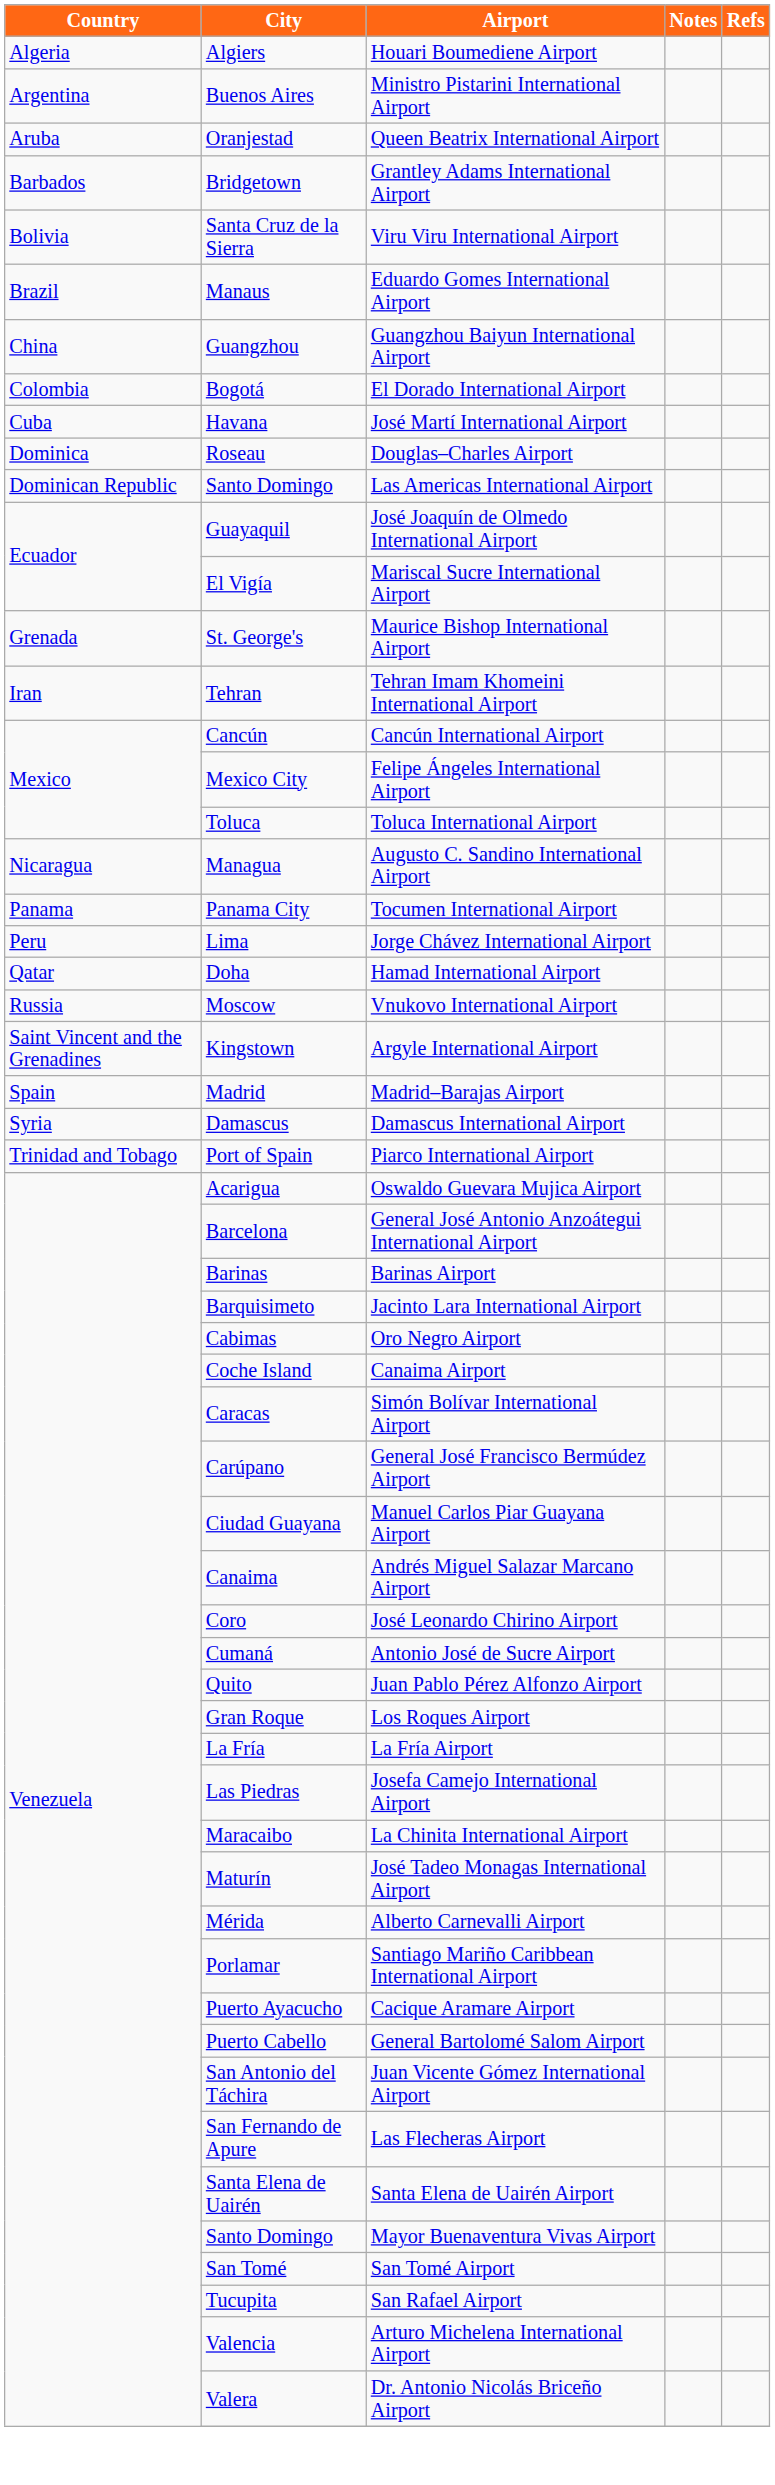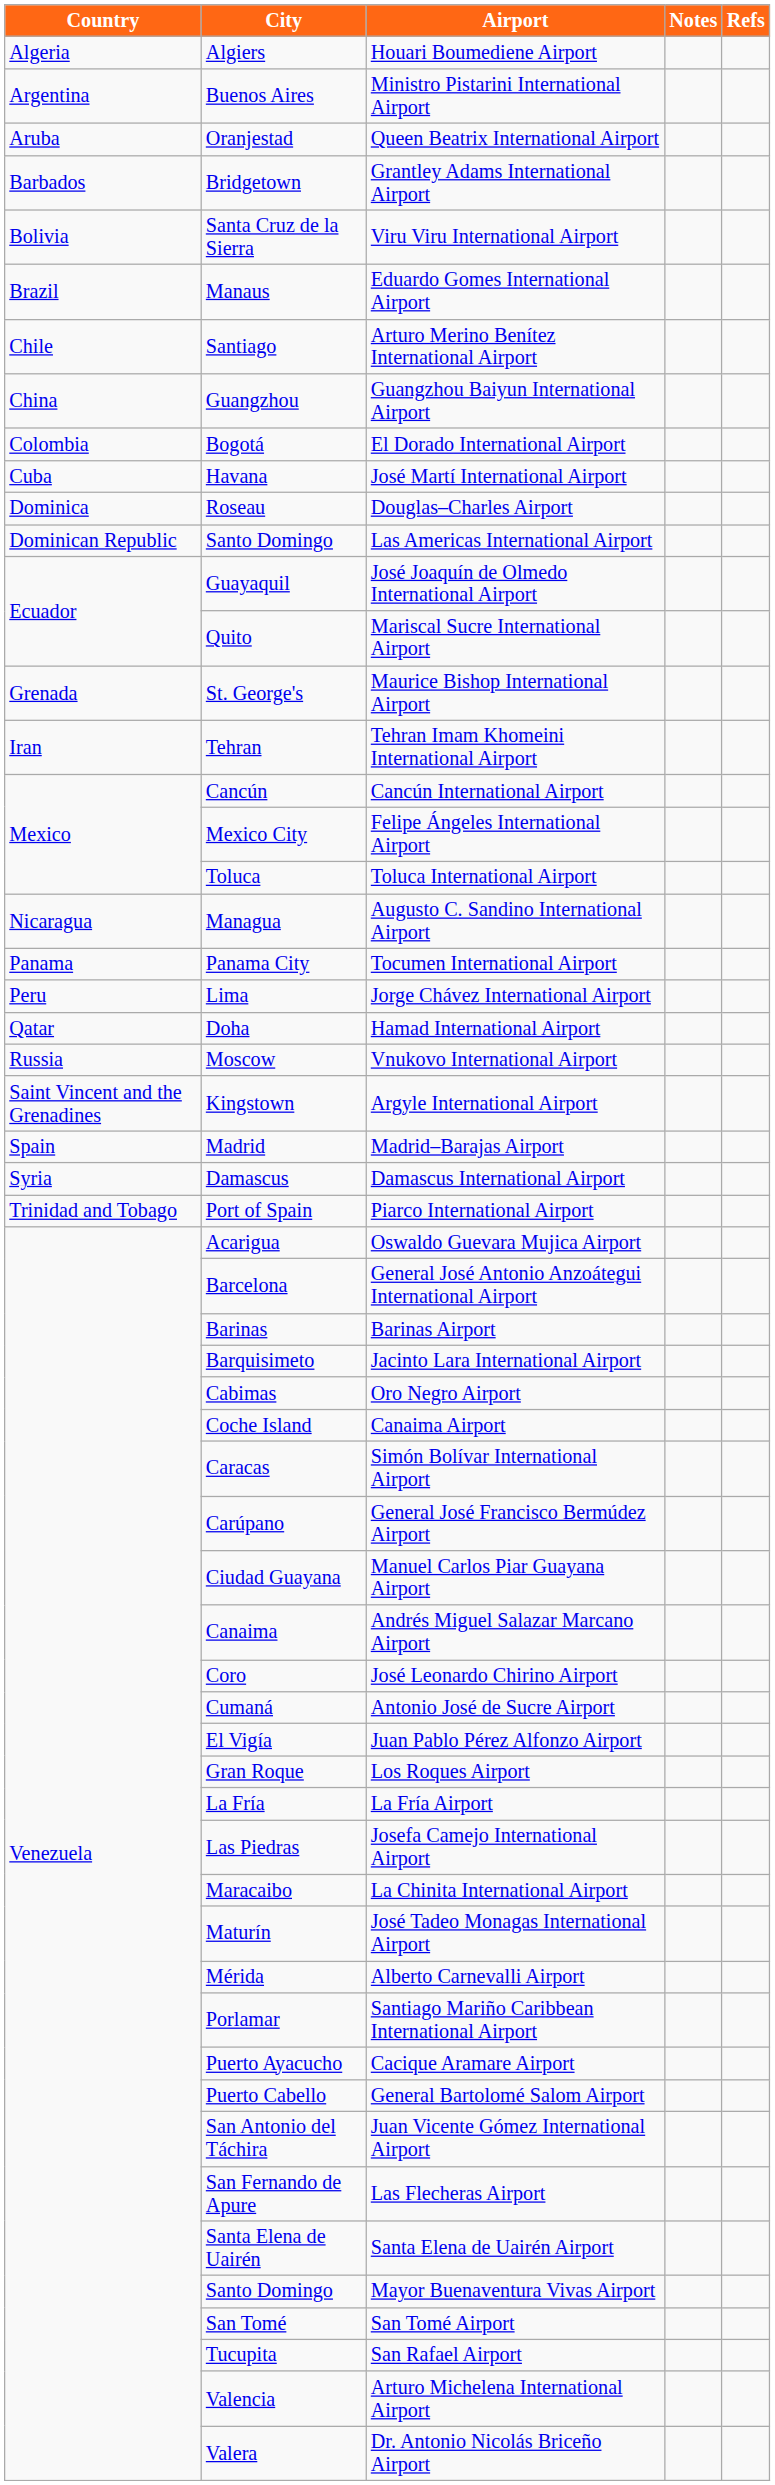+ row: Chile | Santiago | Arturo Merino Benítez International Airport
Mariscal Sucre International Airport | City: El Vigía -> Quito
Juan Pablo Pérez Alfonzo Airport | City: Quito -> El Vigía
